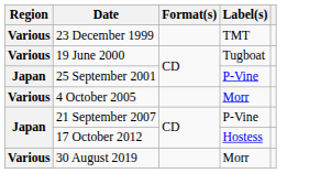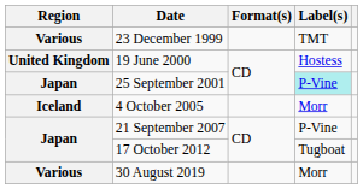19 June 2000 | Region: Various -> United Kingdom
19 June 2000 | Label(s): Tugboat -> Hostess
25 September 2001 | Label(s): no background -> paleturquoise background
4 October 2005 | Region: Various -> Iceland
17 October 2012 | Label(s): Hostess -> Tugboat
